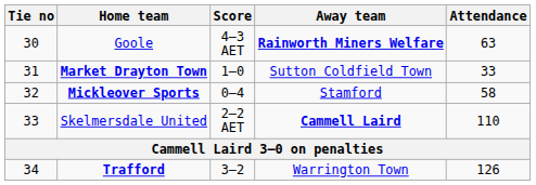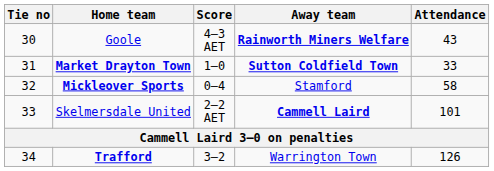Goole | Attendance: 63 -> 43
Market Drayton Town | Away team: normal -> bold
Skelmersdale United | Attendance: 110 -> 101
